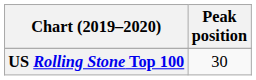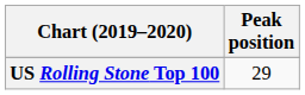US Rolling Stone Top 100 | Peak position: 30 -> 29
